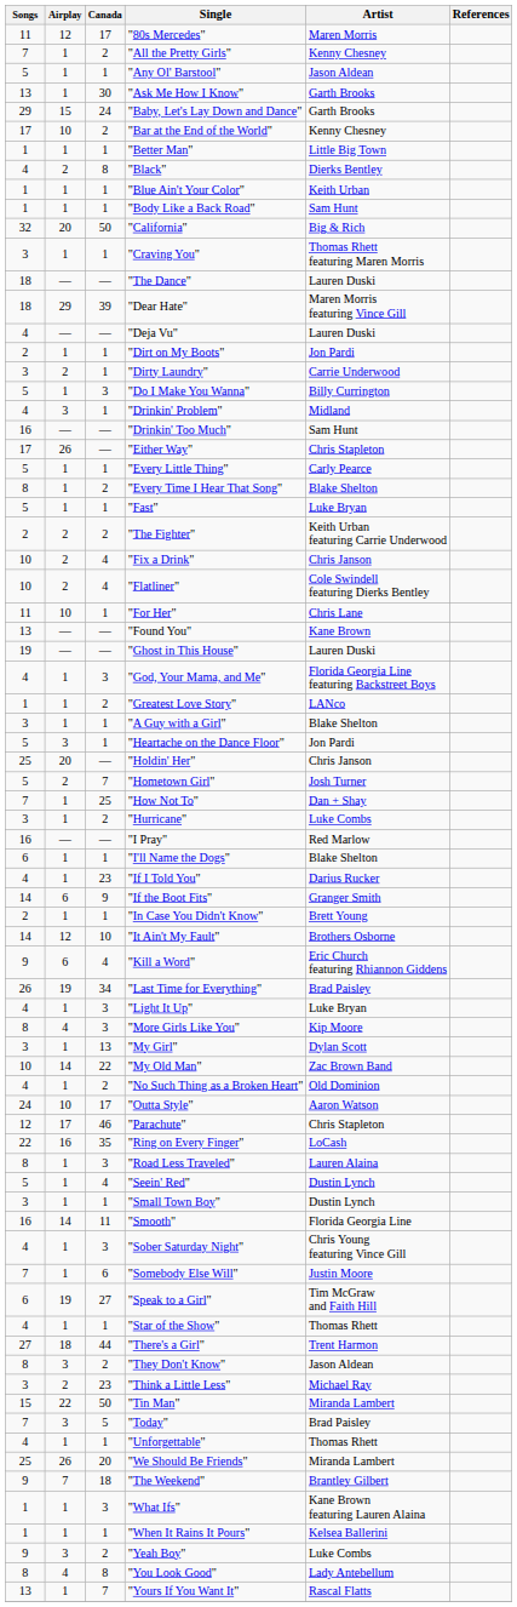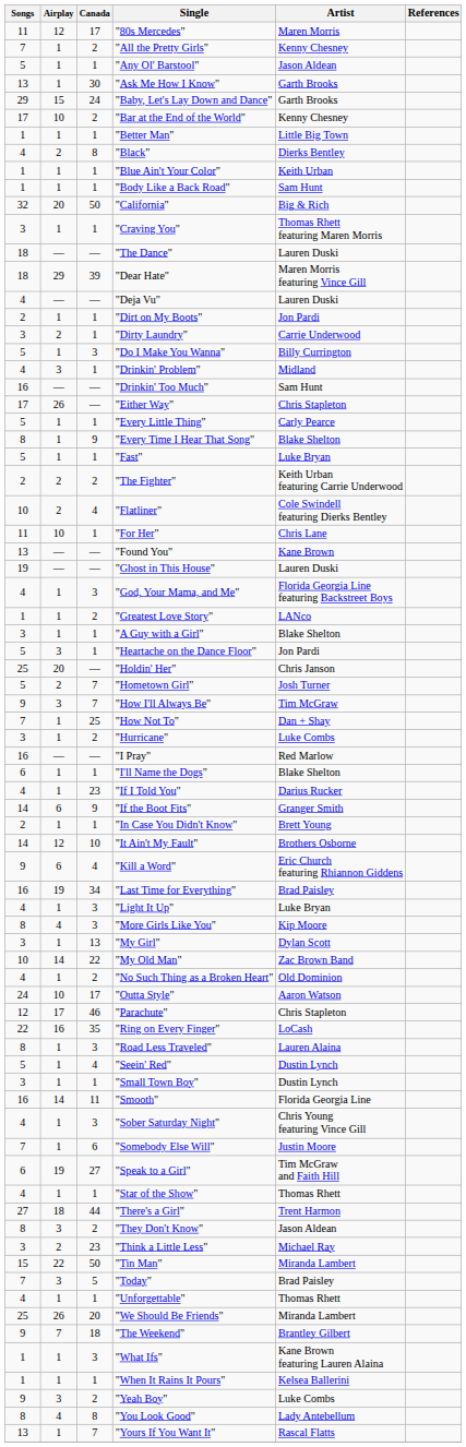"Every Time I Hear That Song" | Canada: 2 -> 9
- row: 10 | 2 | 4 | "Fix a Drink" | Chris Janson
+ row: 9 | 3 | 7 | "How I'll Always Be" | Tim McGraw
"Last Time for Everything" | Songs: 26 -> 16
